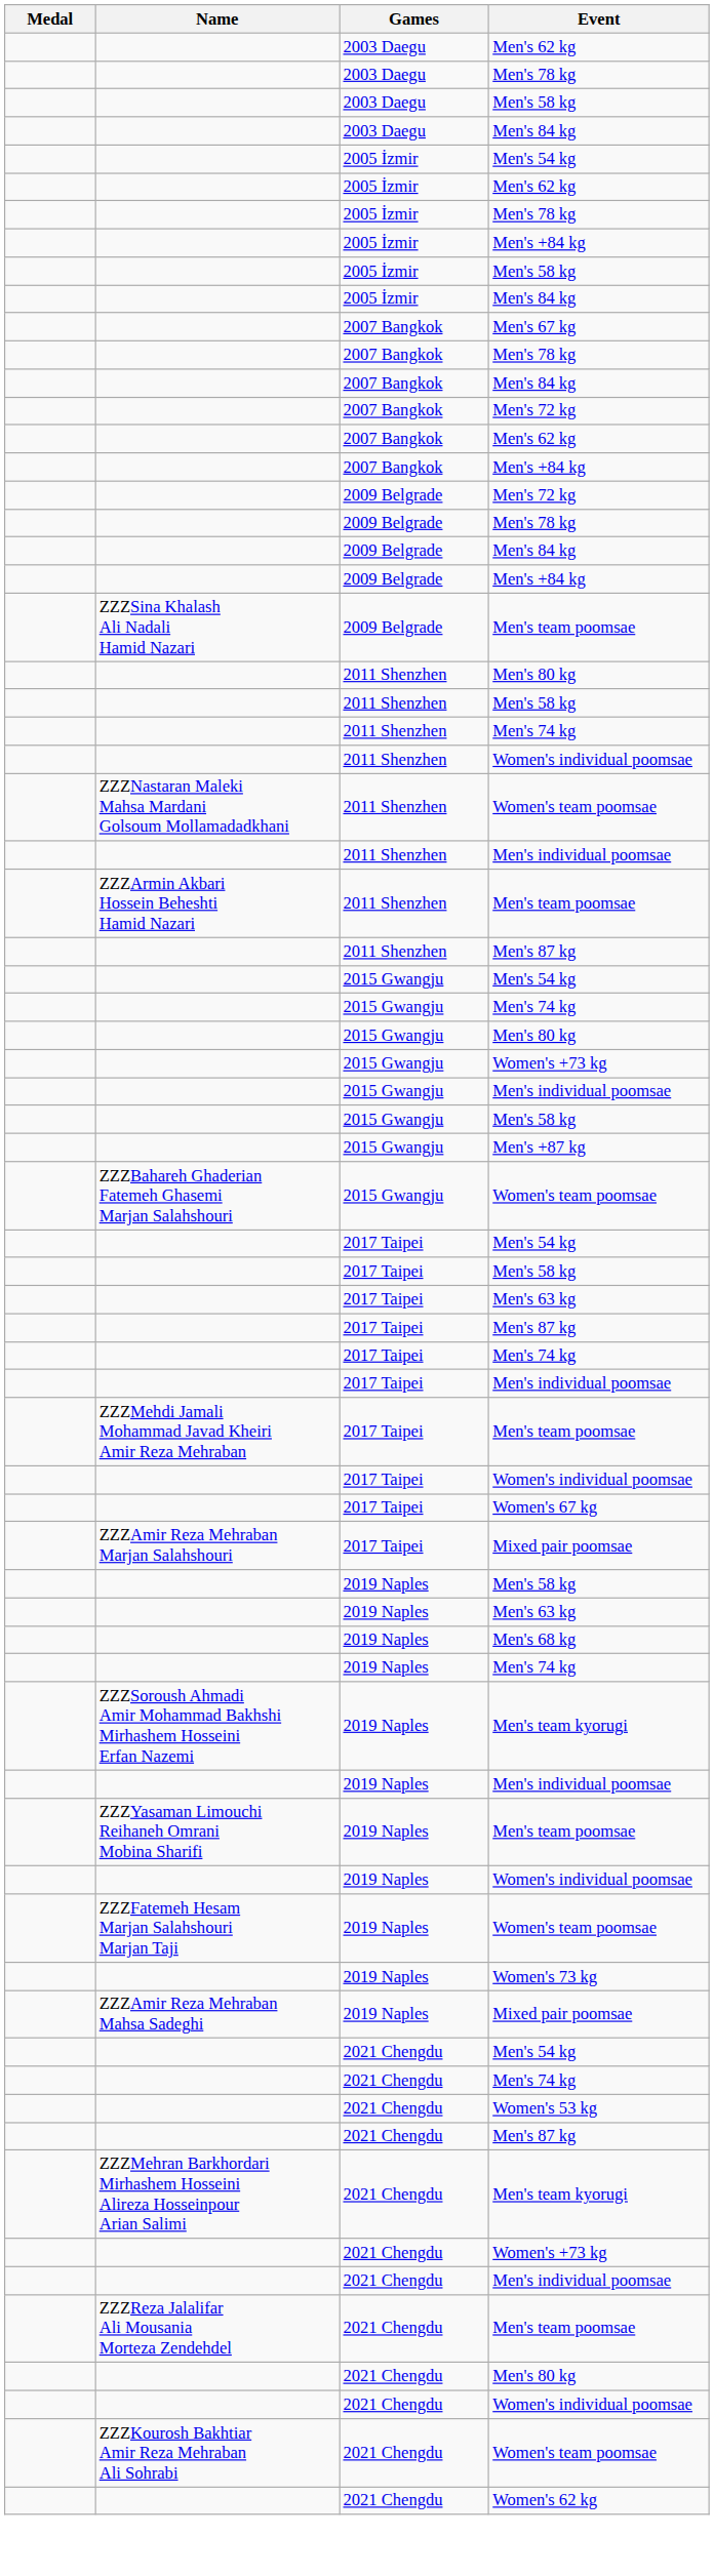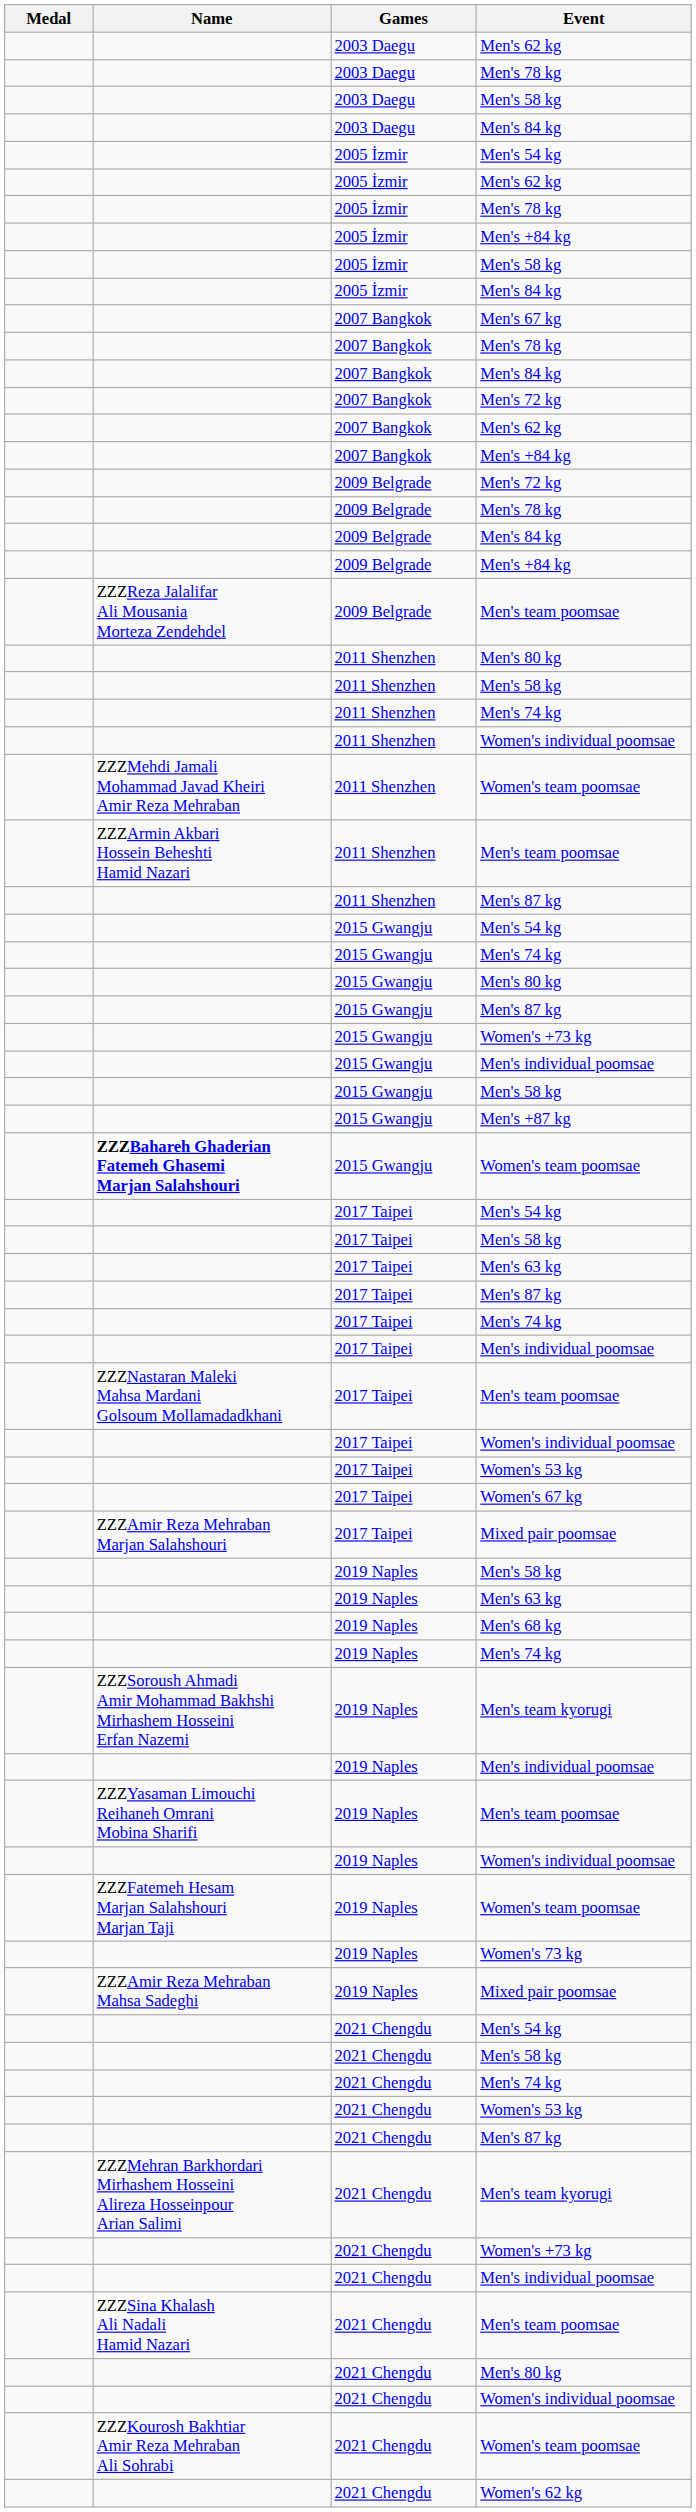2009 Belgrade / Men's team poomsae | Name: ZZZSina Khalash Ali Nadali Hamid Nazari -> ZZZReza Jalalifar Ali Mousania Morteza Zendehdel
2011 Shenzhen / Women's team poomsae | Name: ZZZNastaran Maleki Mahsa Mardani Golsoum Mollamadadkhani -> ZZZMehdi Jamali Mohammad Javad Kheiri Amir Reza Mehraban
- row: 2011 Shenzhen | Men's individual poomsae
+ row: 2015 Gwangju | Men's 87 kg
2015 Gwangju / Women's team poomsae | Name: normal -> bold
2017 Taipei / Men's team poomsae | Name: ZZZMehdi Jamali Mohammad Javad Kheiri Amir Reza Mehraban -> ZZZNastaran Maleki Mahsa Mardani Golsoum Mollamadadkhani
+ row: 2017 Taipei | Women's 53 kg
+ row: 2021 Chengdu | Men's 58 kg
2021 Chengdu / Men's team poomsae | Name: ZZZReza Jalalifar Ali Mousania Morteza Zendehdel -> ZZZSina Khalash Ali Nadali Hamid Nazari
